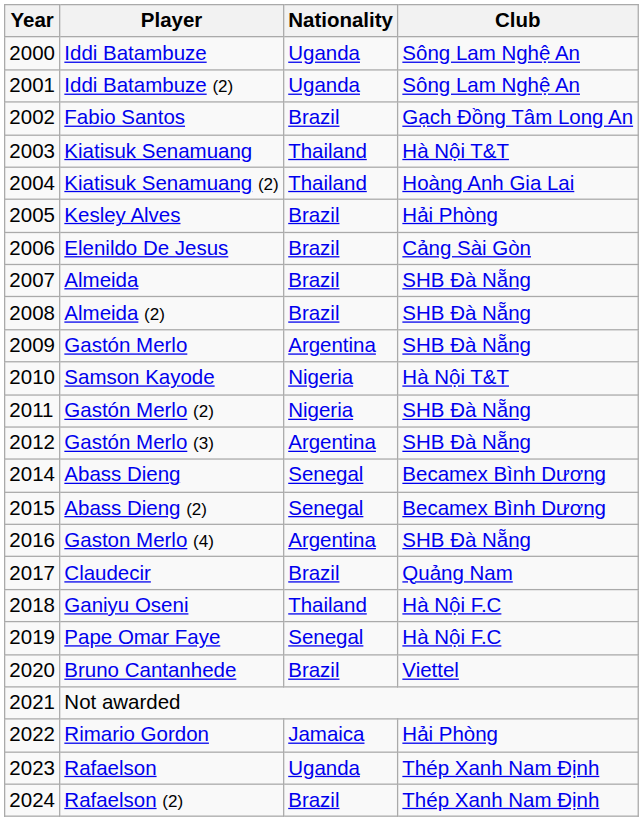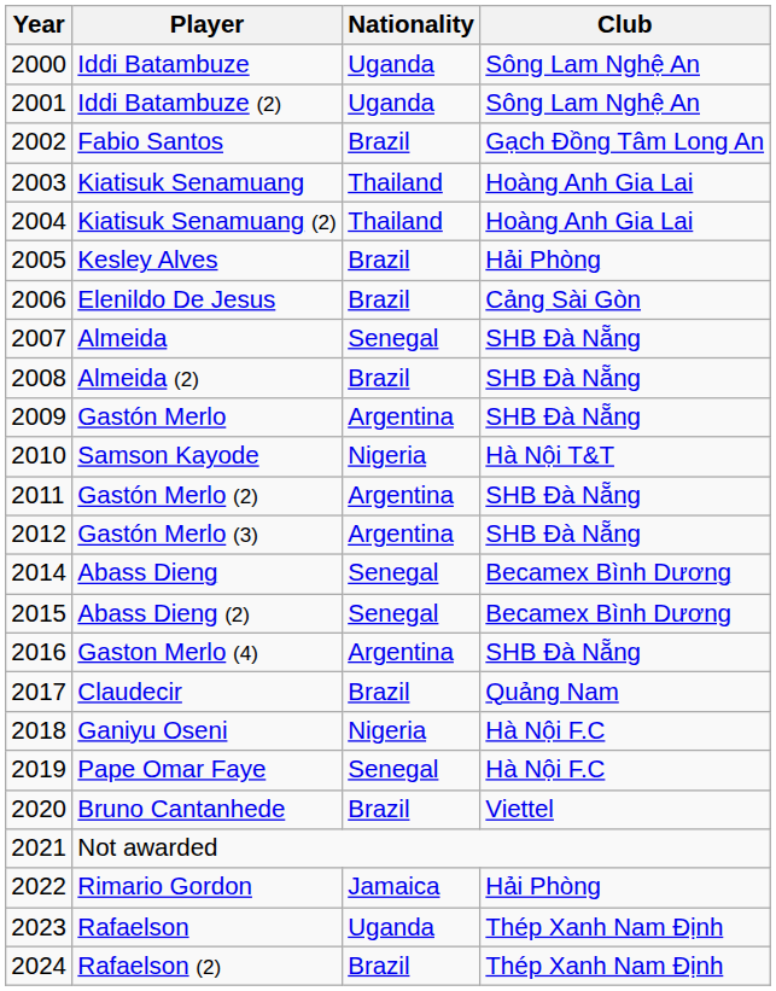Kiatisuk Senamuang | Club: Hà Nội T&T -> Hoàng Anh Gia Lai
Almeida | Nationality: Brazil -> Senegal
Gastón Merlo (2) | Nationality: Nigeria -> Argentina
Ganiyu Oseni | Nationality: Thailand -> Nigeria
